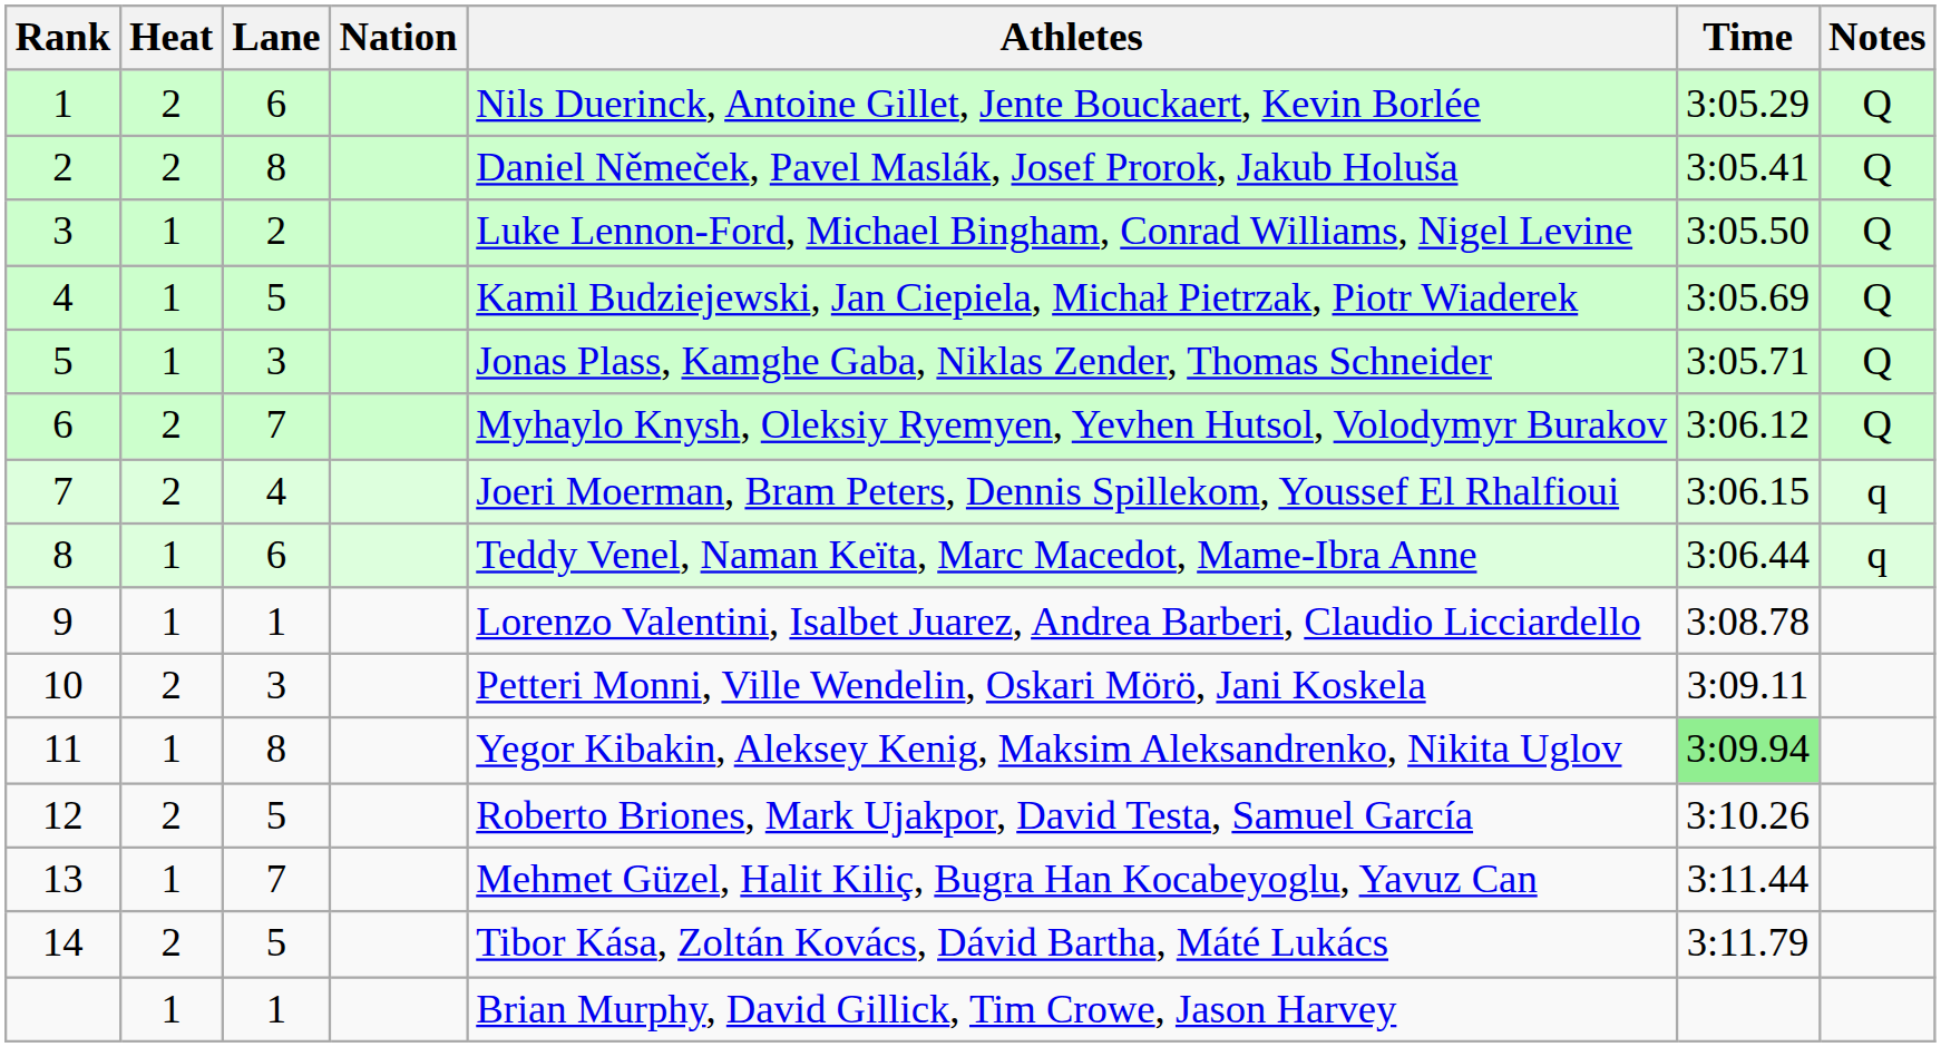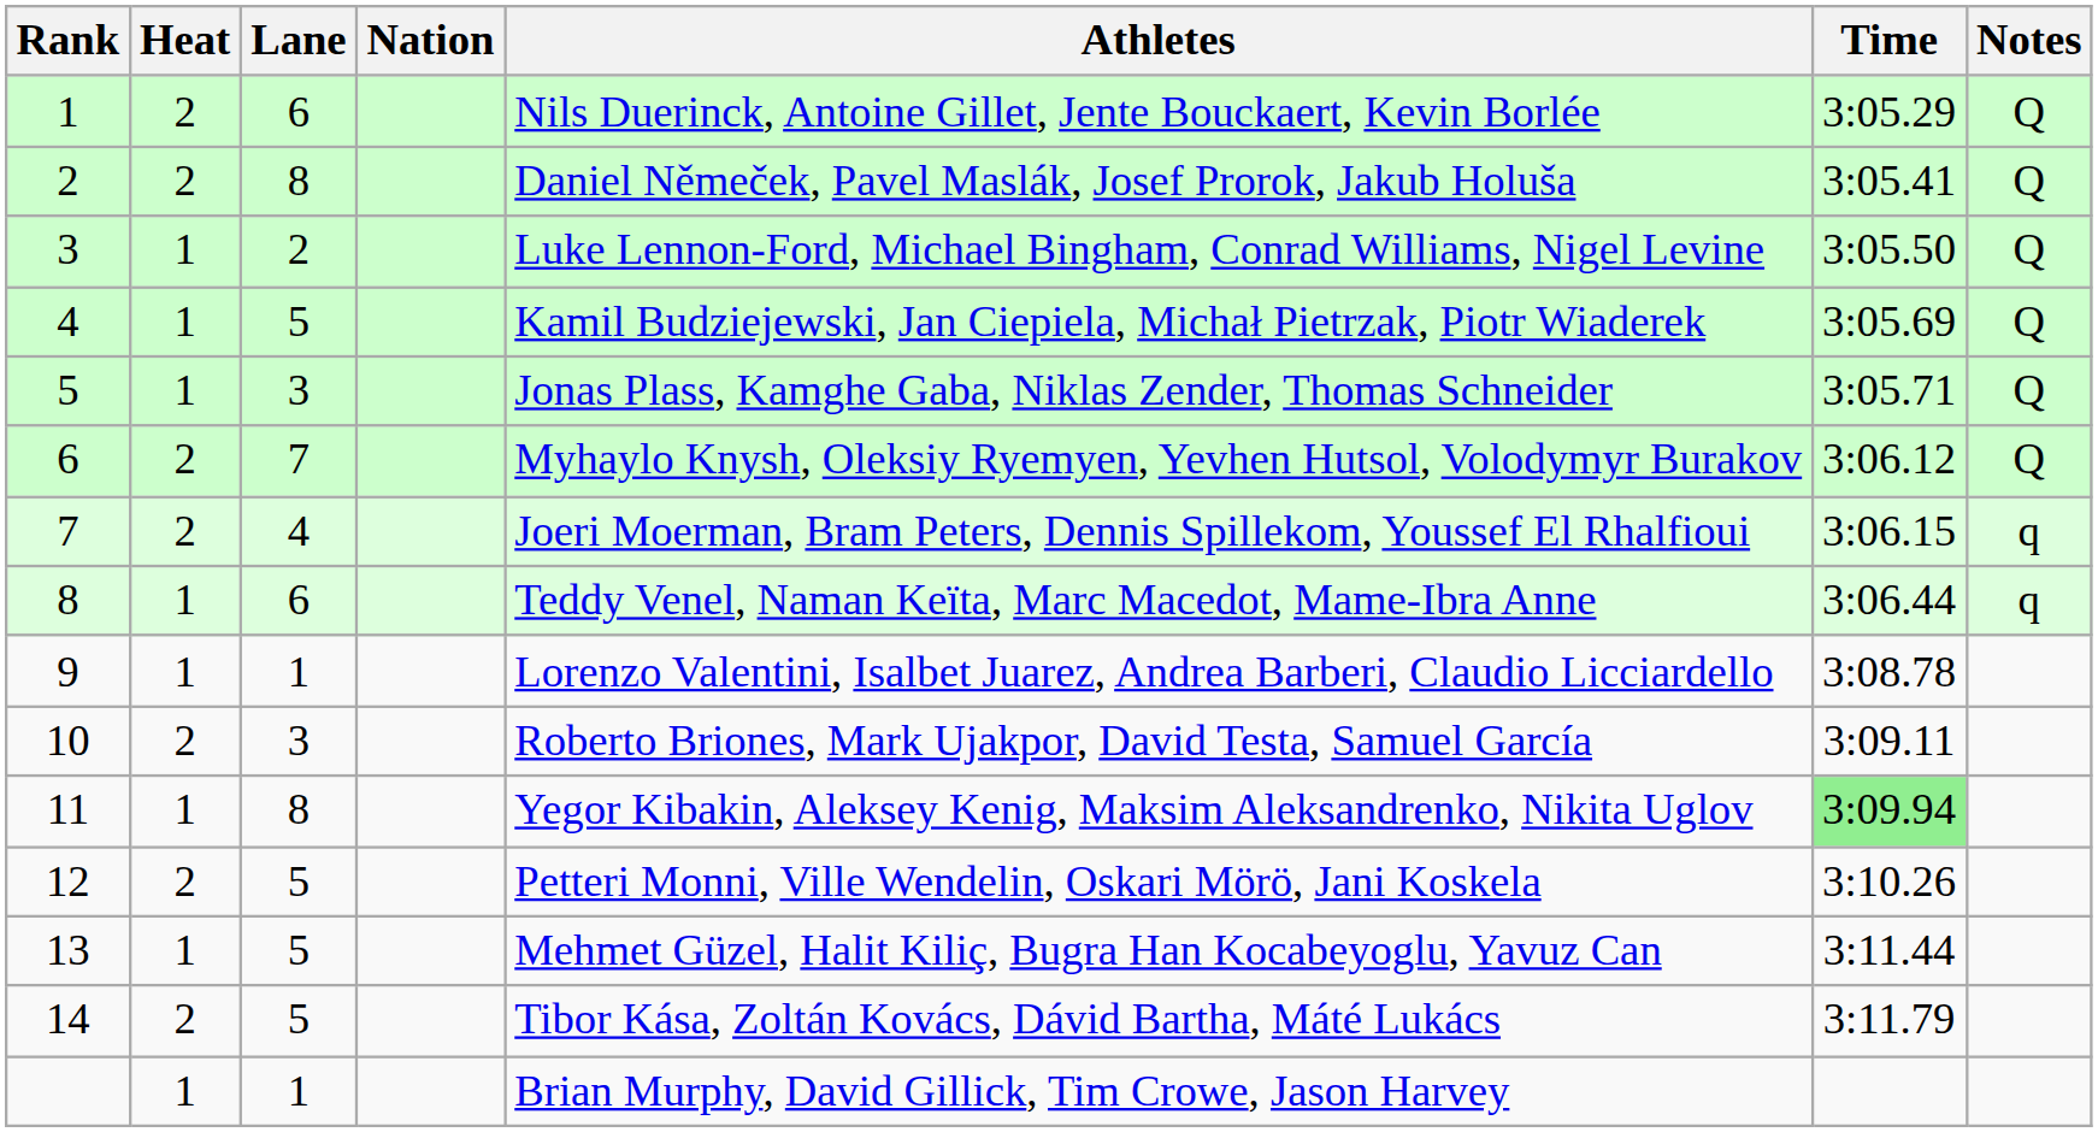10 | Athletes: Petteri Monni, Ville Wendelin, Oskari Mörö, Jani Koskela -> Roberto Briones, Mark Ujakpor, David Testa, Samuel García
12 | Athletes: Roberto Briones, Mark Ujakpor, David Testa, Samuel García -> Petteri Monni, Ville Wendelin, Oskari Mörö, Jani Koskela
13 | Lane: 7 -> 5
